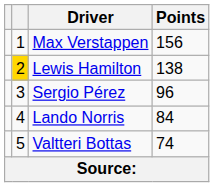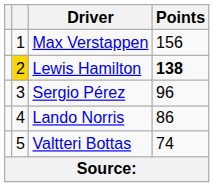Lewis Hamilton | Points: normal -> bold
Lando Norris | Points: 84 -> 86
